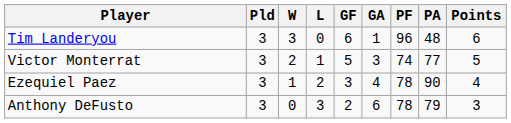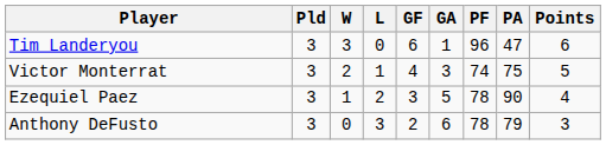Tim Landeryou | PA: 48 -> 47
Victor Monterrat | GF: 5 -> 4
Victor Monterrat | PA: 77 -> 75
Ezequiel Paez | GA: 4 -> 5
